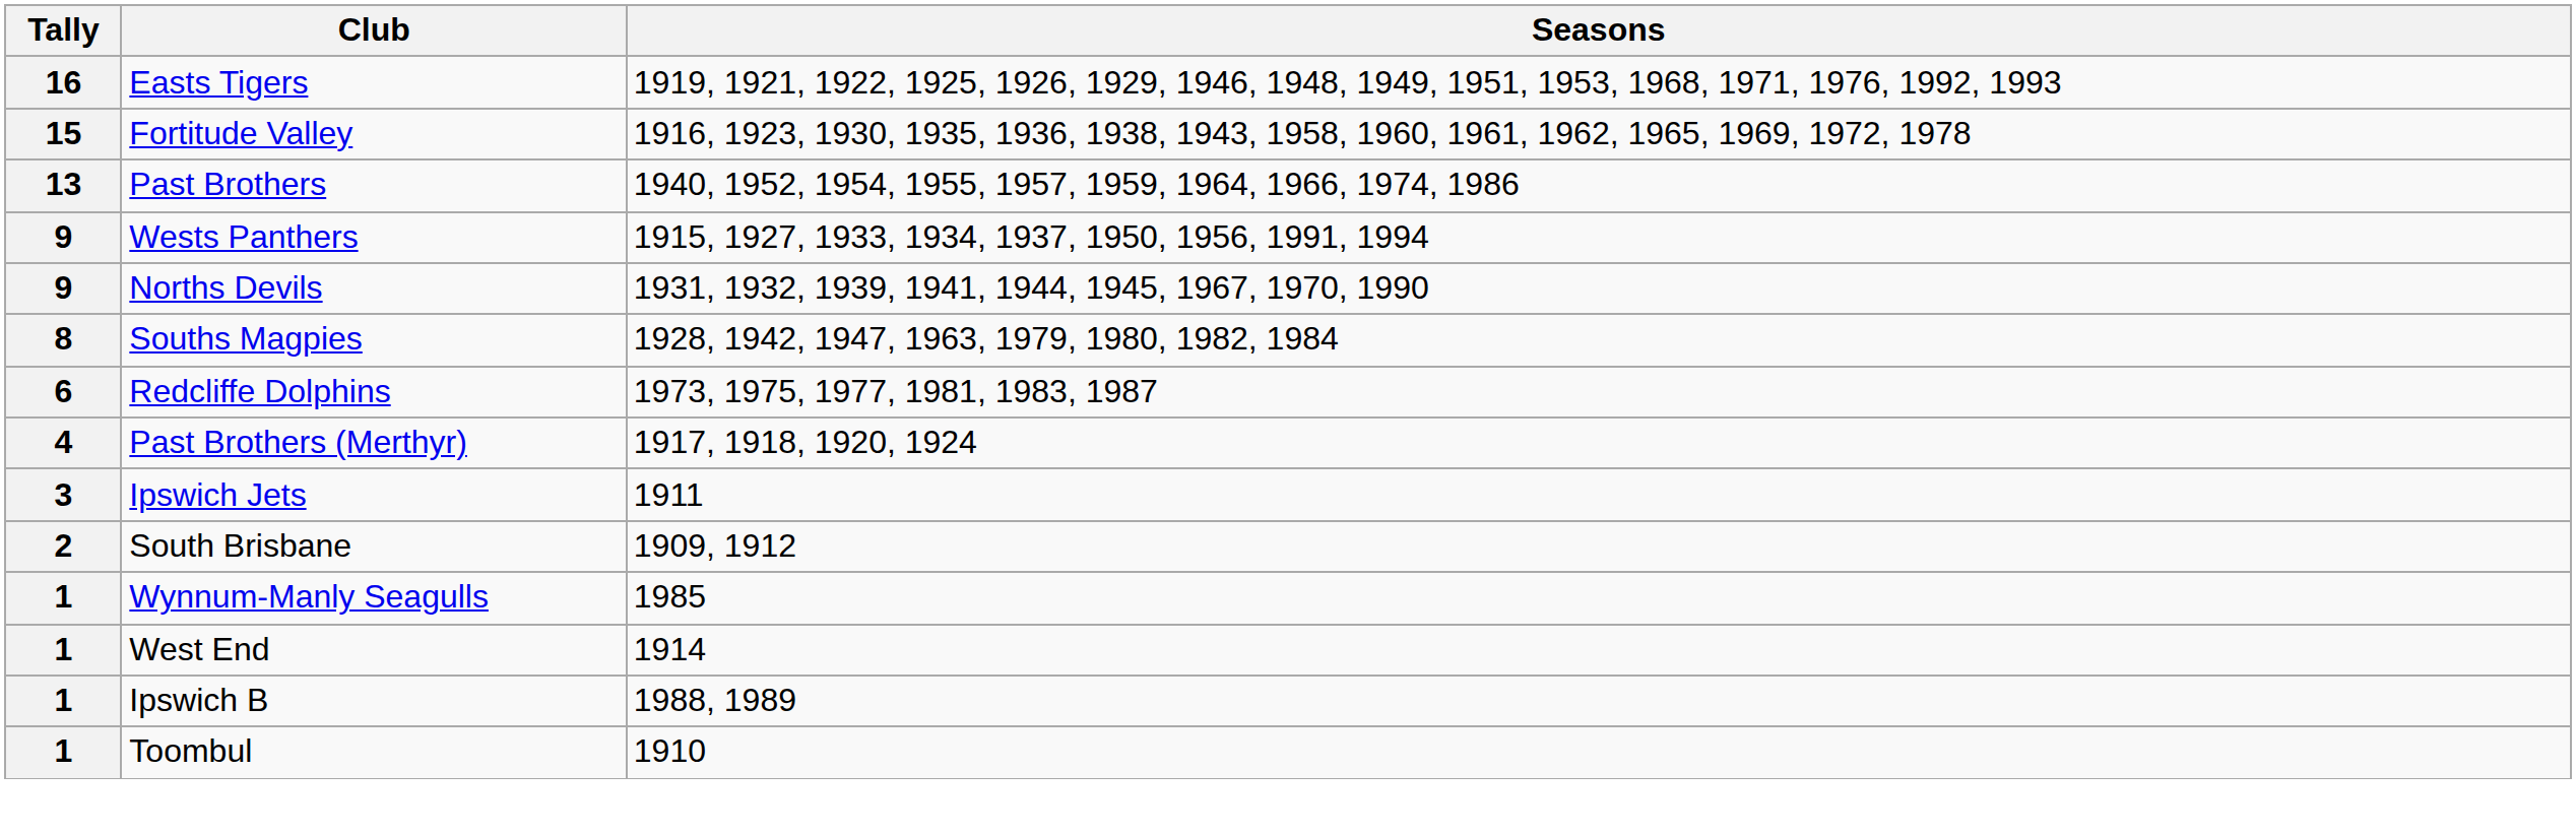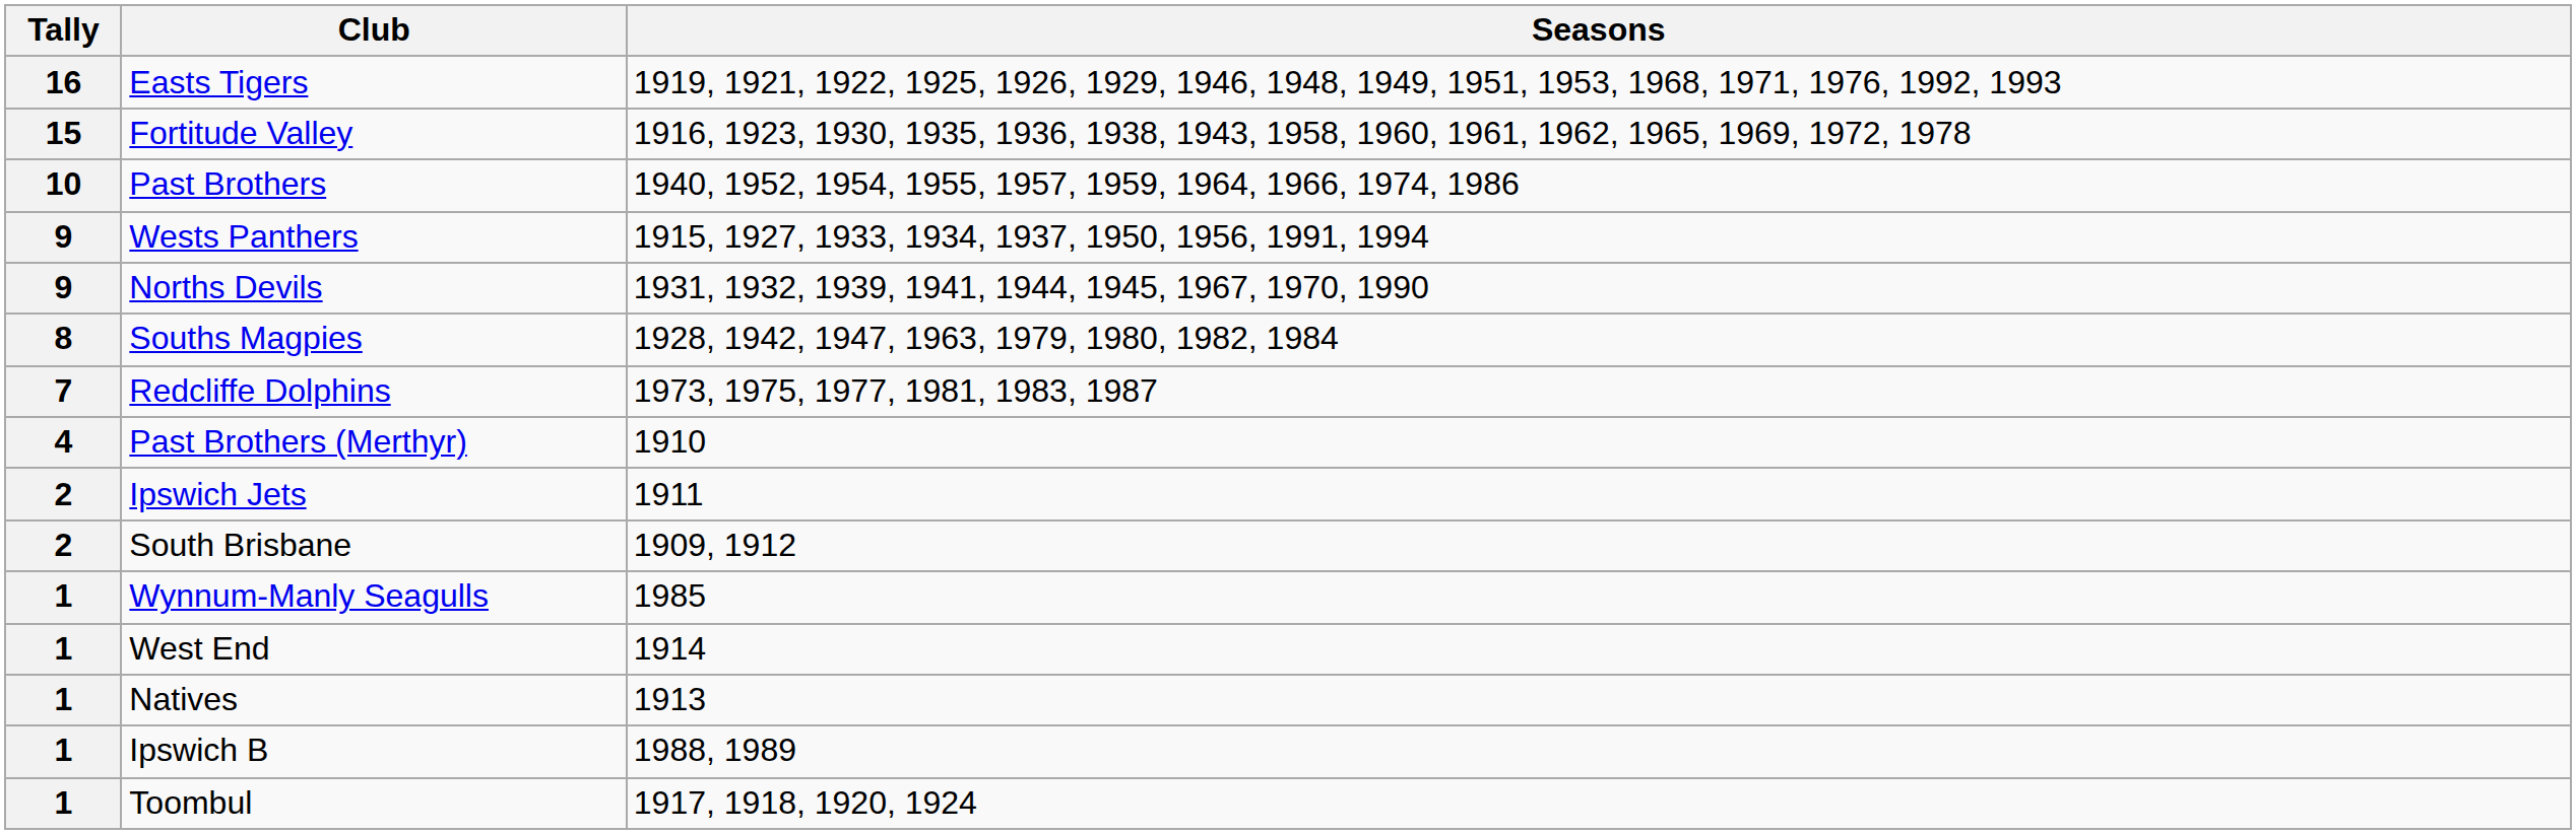Past Brothers | Tally: 13 -> 10
Redcliffe Dolphins | Tally: 6 -> 7
Past Brothers (Merthyr) | Seasons: 1917, 1918, 1920, 1924 -> 1910
Ipswich Jets | Tally: 3 -> 2
+ row: 1 | Natives | 1913
Toombul | Seasons: 1910 -> 1917, 1918, 1920, 1924
